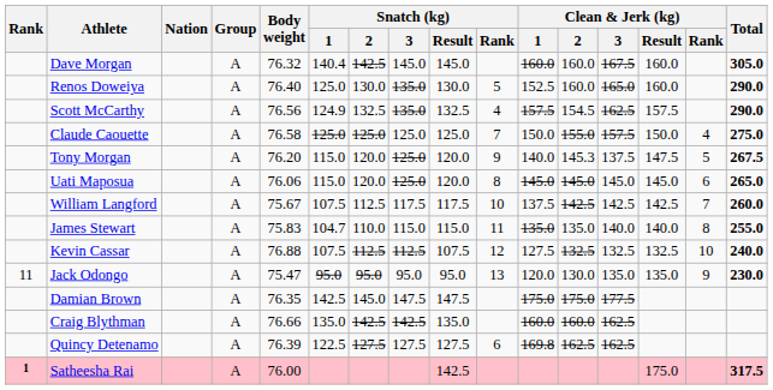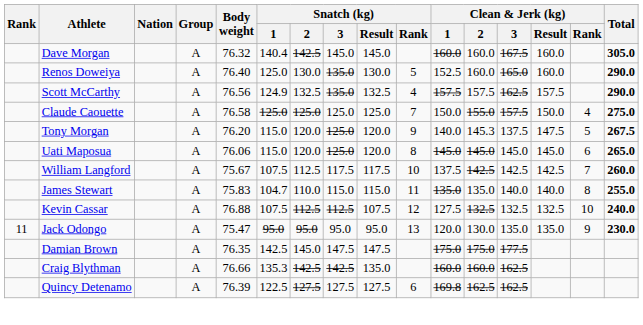Scott McCarthy | Clean & Jerk (kg) / 2: 154.5 -> 157.5
Craig Blythman | Snatch (kg) / 1: 135.0 -> 135.3
- row: 1 | Satheesha Rai | A | 76.00 | 142.5 | 175.0 | 317.5
